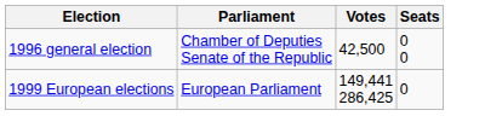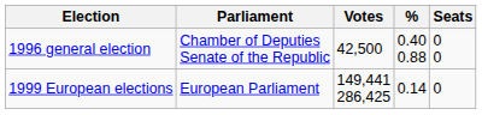+ column: % | 0.40 0.88 | 0.14
